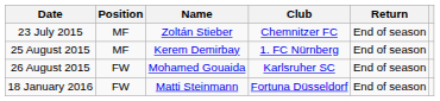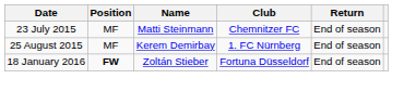23 July 2015 | Name: Zoltán Stieber -> Matti Steinmann
- row: 26 August 2015 | FW | Mohamed Gouaida | Karlsruher SC | End of season
18 January 2016 | Position: normal -> bold
18 January 2016 | Name: Matti Steinmann -> Zoltán Stieber
